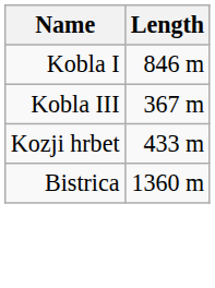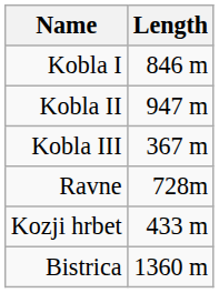+ row: Kobla II | 947 m
+ row: Ravne | 728m
